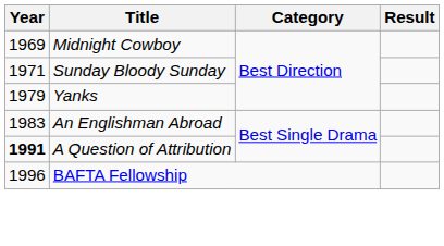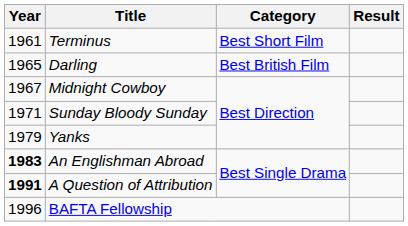+ row: 1961 | Terminus | Best Short Film
+ row: 1965 | Darling | Best British Film
Midnight Cowboy | Year: 1969 -> 1967
An Englishman Abroad | Year: normal -> bold
